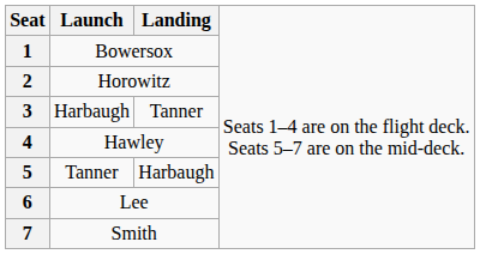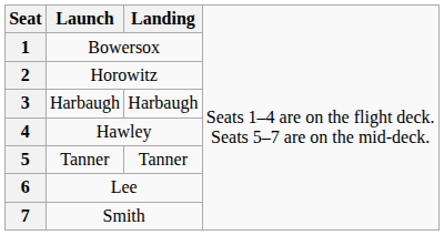3 | column 3: Tanner -> Harbaugh
5 | column 3: Harbaugh -> Tanner
